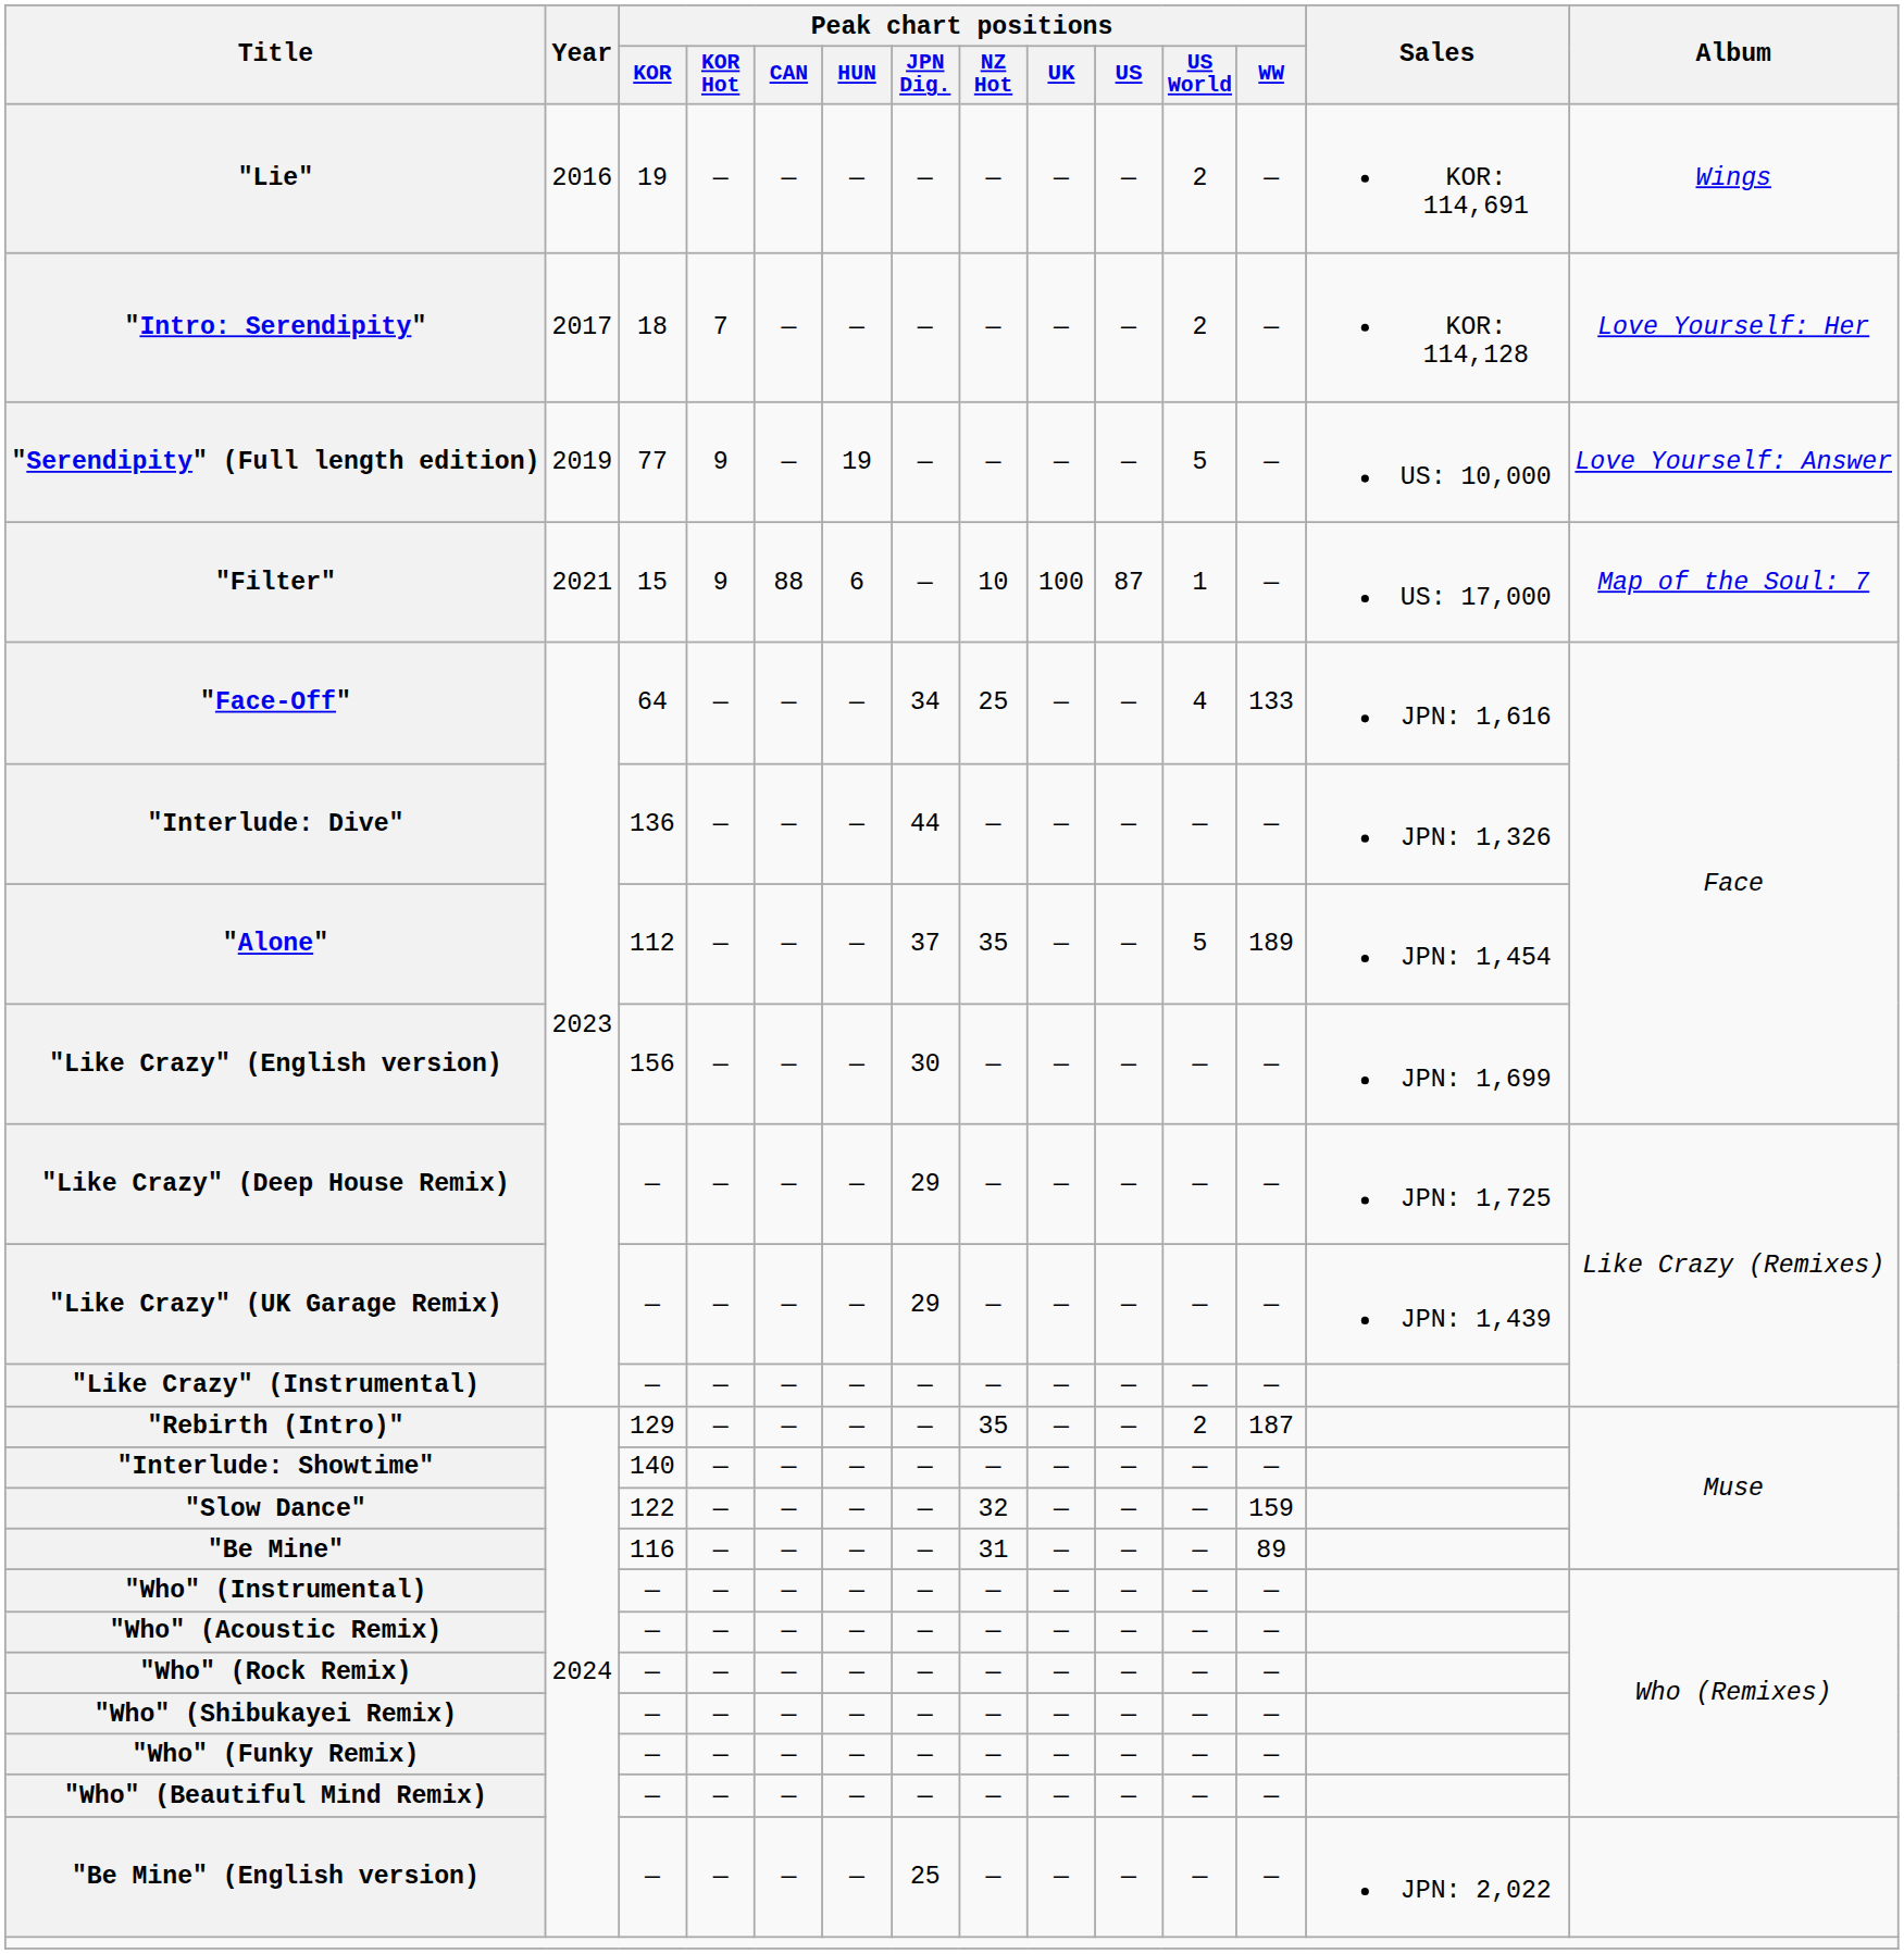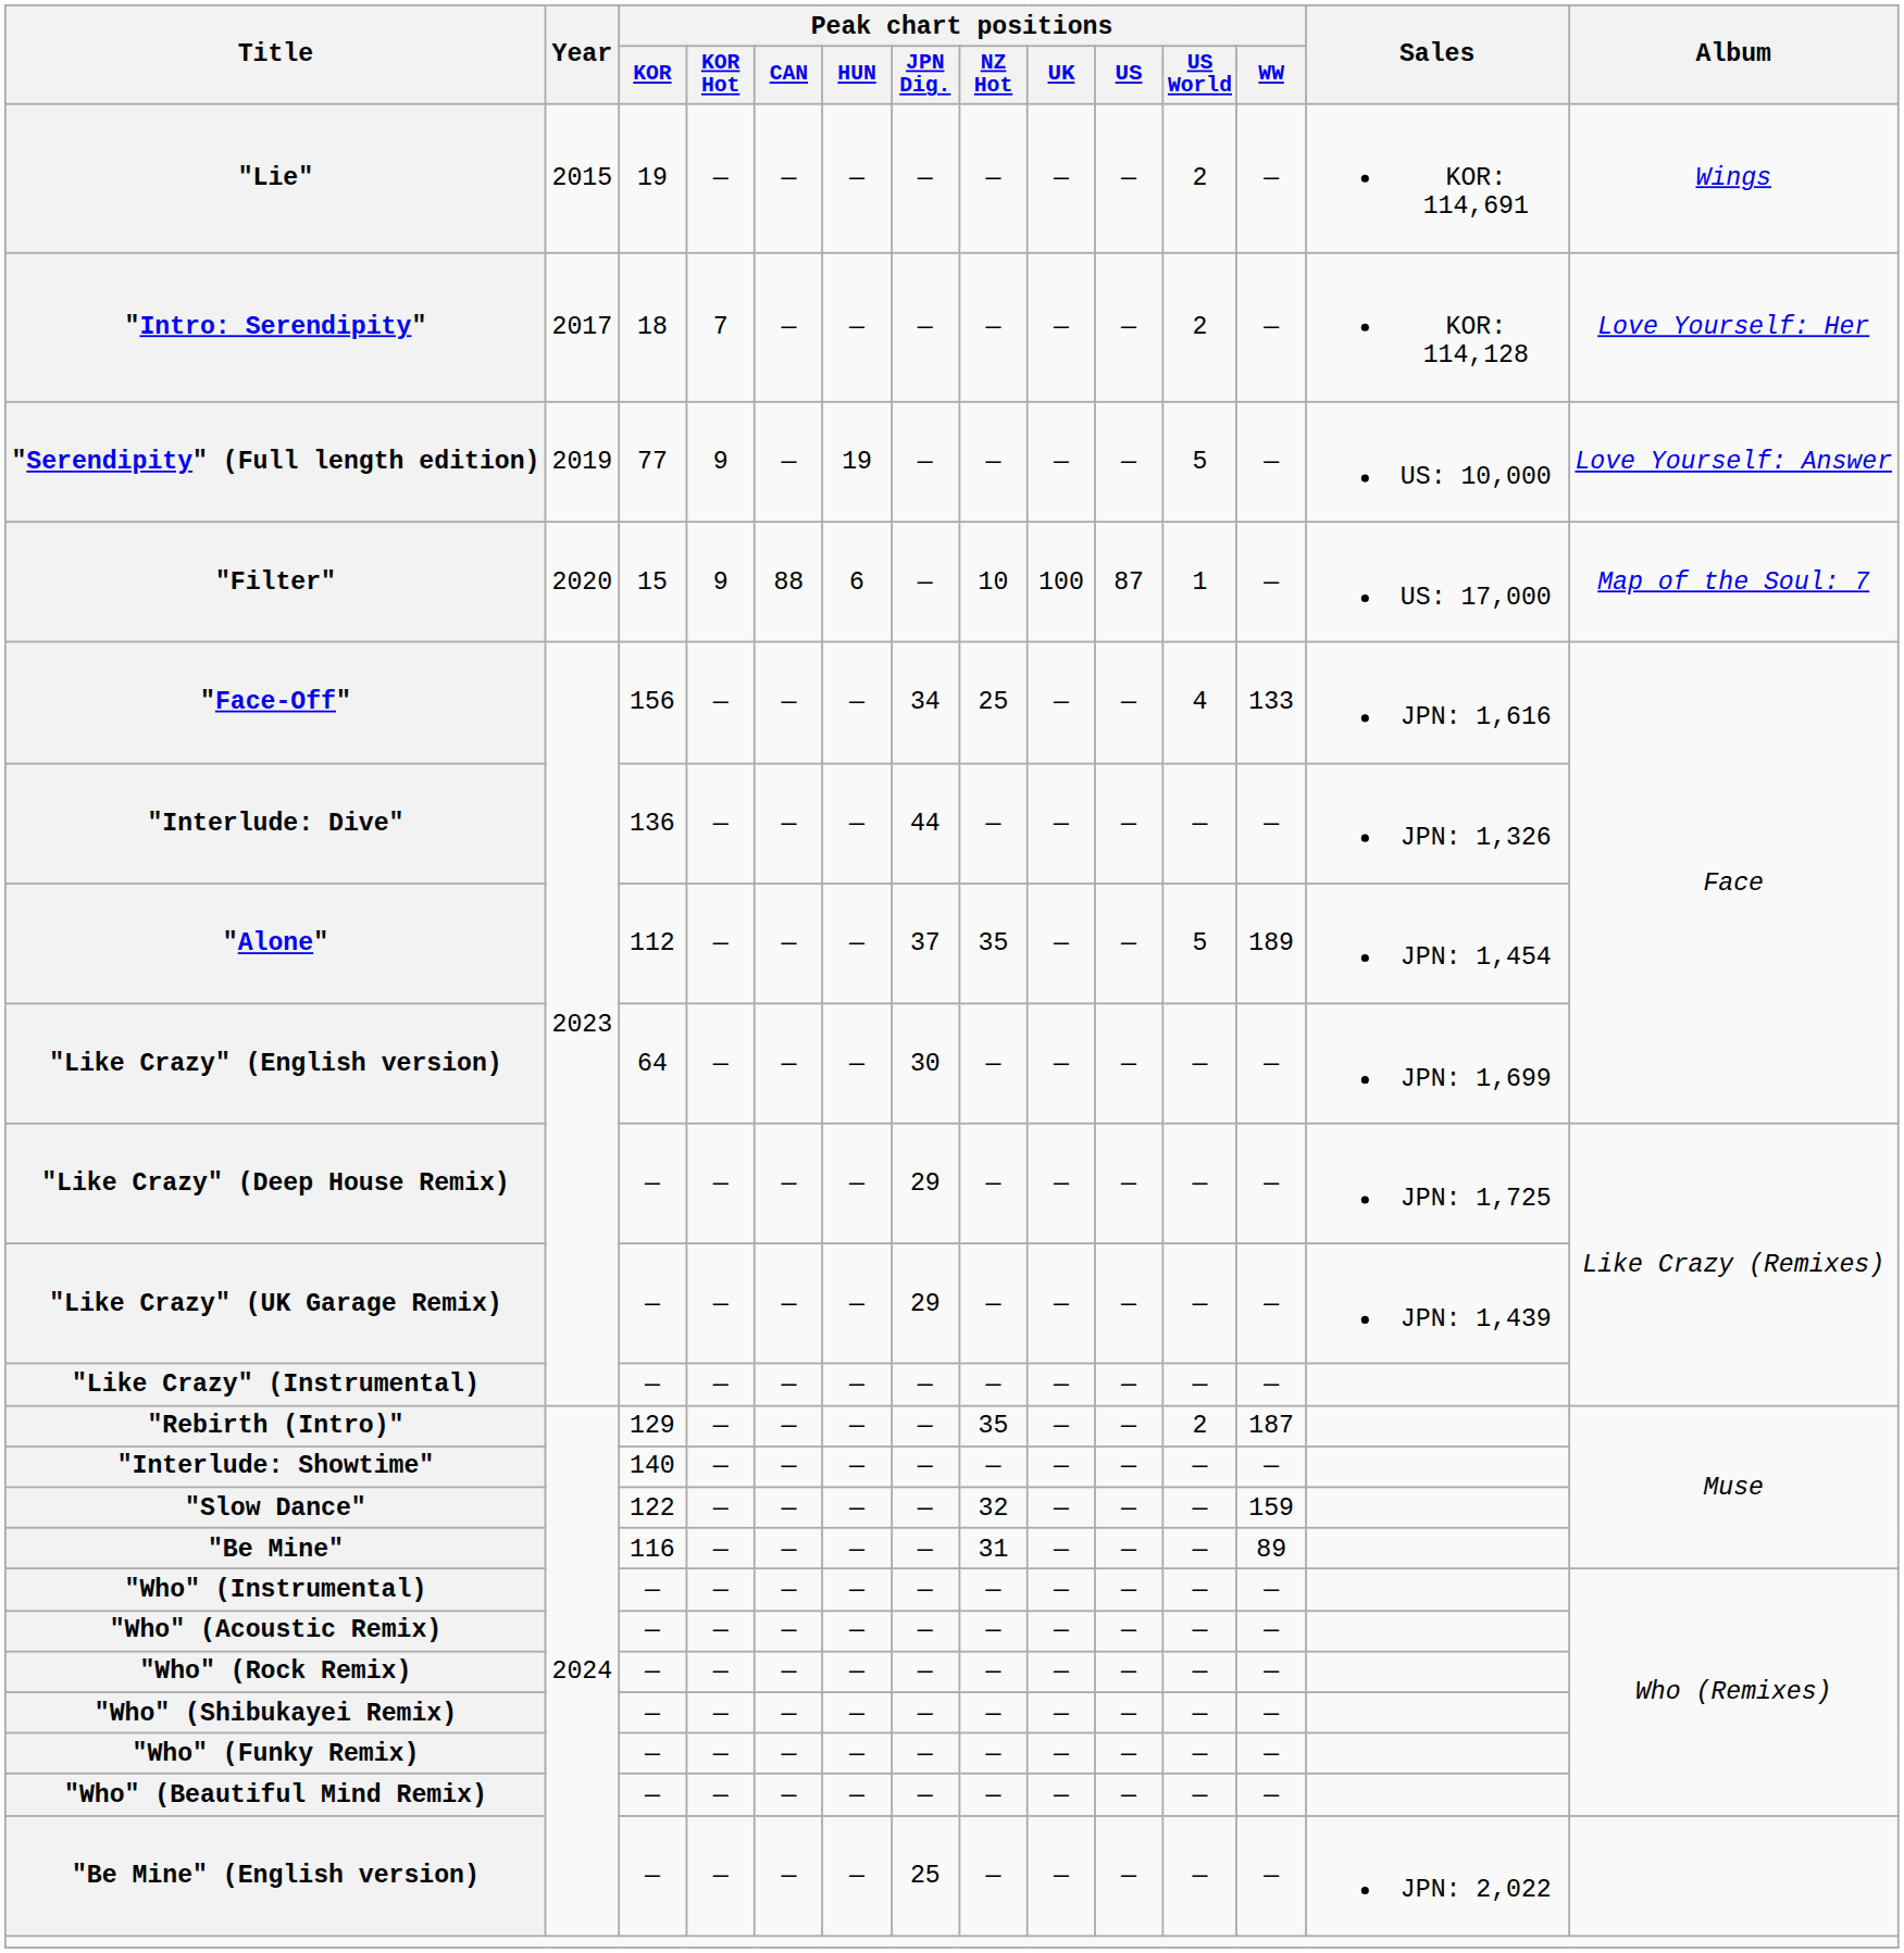"Lie" | Year: 2016 -> 2015
"Filter" | Year: 2021 -> 2020
"Face-Off" | Peak chart positions / KOR: 64 -> 156
"Like Crazy" (English version) | Peak chart positions / KOR: 156 -> 64
